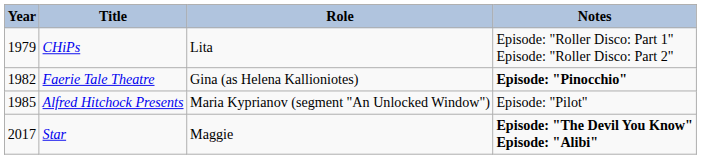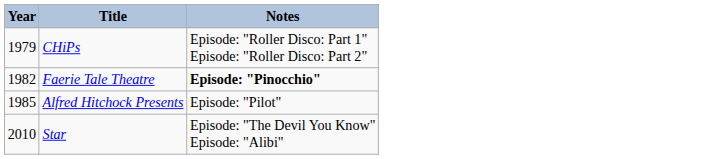- column: Role | Lita | Gina (as Helena Kallioniotes) | Maria Kyprianov (segment "An Unlocked Window") | Maggie
Star | Year: 2017 -> 2010
Star | Notes: bold -> normal
